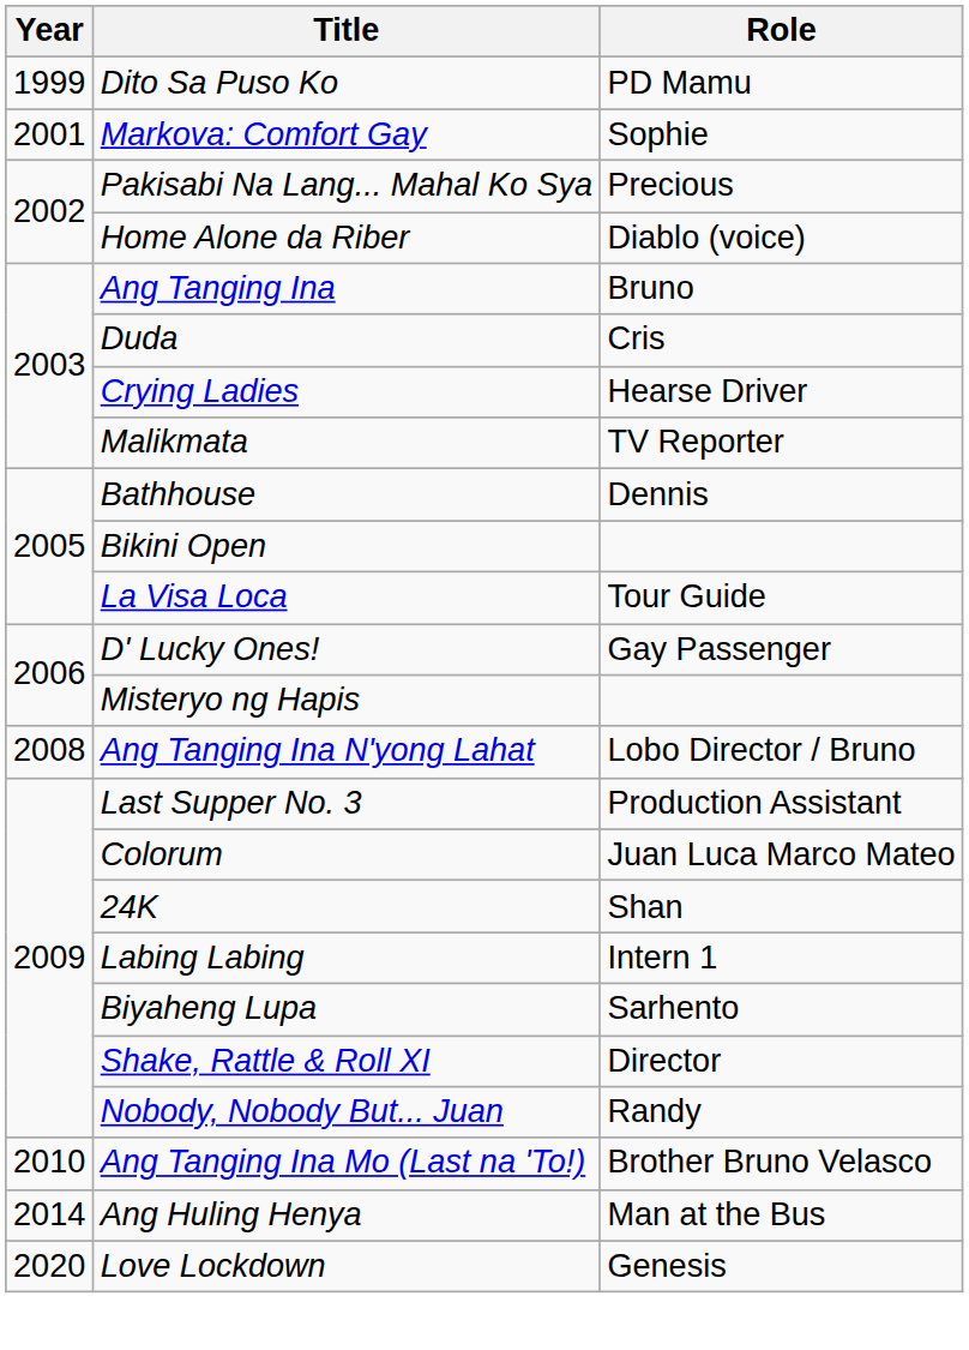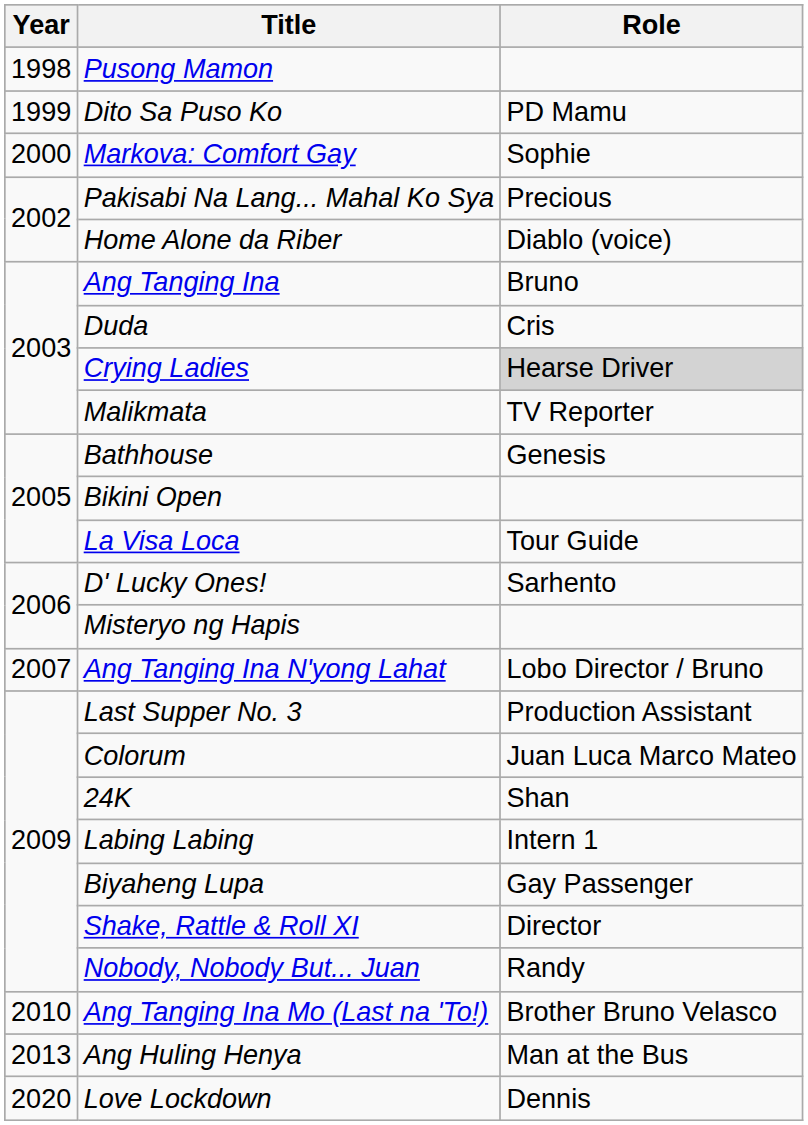+ row: 1998 | Pusong Mamon
Markova: Comfort Gay | Year: 2001 -> 2000
Crying Ladies | Role: no background -> lightgrey background
Bathhouse | Role: Dennis -> Genesis
D' Lucky Ones! | Role: Gay Passenger -> Sarhento
Ang Tanging Ina N'yong Lahat | Year: 2008 -> 2007
Biyaheng Lupa | Role: Sarhento -> Gay Passenger
Ang Huling Henya | Year: 2014 -> 2013
Love Lockdown | Role: Genesis -> Dennis
